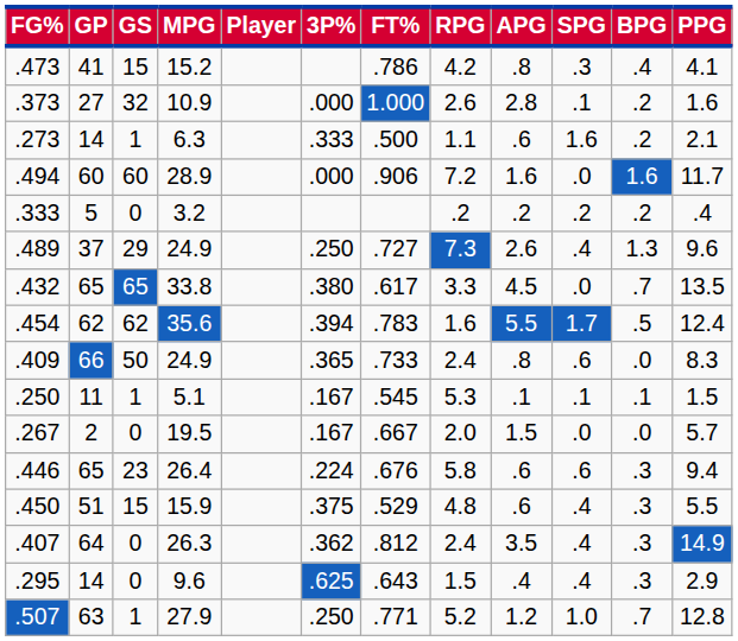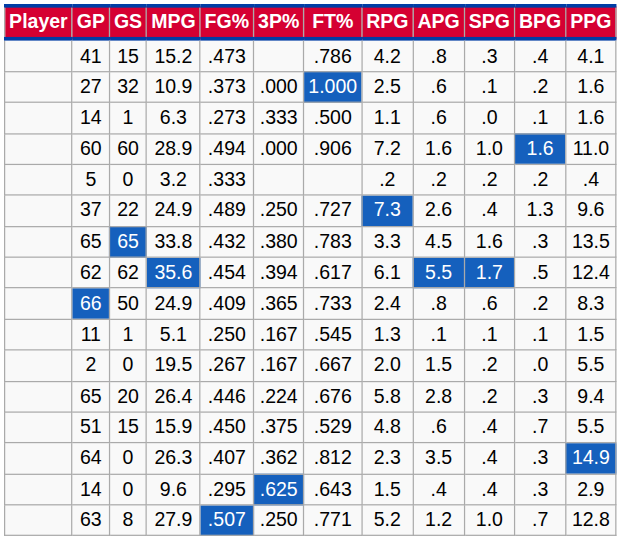columns swapped: Player <-> FG%
10.9 | RPG: 2.6 -> 2.5
10.9 | APG: 2.8 -> .6
6.3 | SPG: 1.6 -> .0
6.3 | BPG: .2 -> .1
6.3 | PPG: 2.1 -> 1.6
28.9 | SPG: .0 -> 1.0
28.9 | PPG: 11.7 -> 11.0
37 / 24.9 | GS: 29 -> 22
33.8 | FT%: .617 -> .783
33.8 | SPG: .0 -> 1.6
33.8 | BPG: .7 -> .3
35.6 | FT%: .783 -> .617
35.6 | RPG: 1.6 -> 6.1
66 / 24.9 | BPG: .0 -> .2
5.1 | RPG: 5.3 -> 1.3
19.5 | SPG: .0 -> .2
19.5 | PPG: 5.7 -> 5.5
26.4 | GS: 23 -> 20
26.4 | APG: .6 -> 2.8
26.4 | SPG: .6 -> .2
15.9 | BPG: .3 -> .7
26.3 | RPG: 2.4 -> 2.3
27.9 | GS: 1 -> 8
